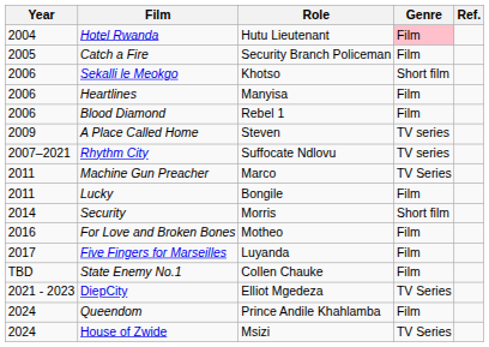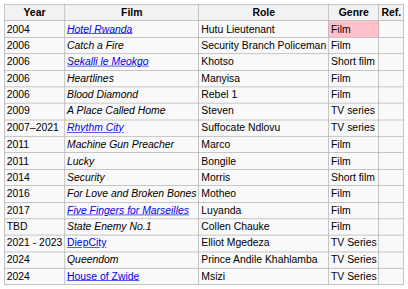Catch a Fire | Year: 2005 -> 2006
Machine Gun Preacher | Genre: TV Series -> Film
Queendom | Genre: Film -> TV Series
